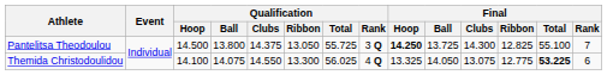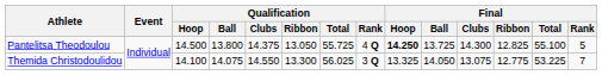Pantelitsa Theodoulou | Qualification / Rank: 3 Q -> 4 Q
Pantelitsa Theodoulou | Final / Rank: 7 -> 5
Themida Christodoulidou | Qualification / Rank: 4 Q -> 3 Q
Themida Christodoulidou | Final / Total: bold -> normal
Themida Christodoulidou | Final / Rank: 6 -> 7
